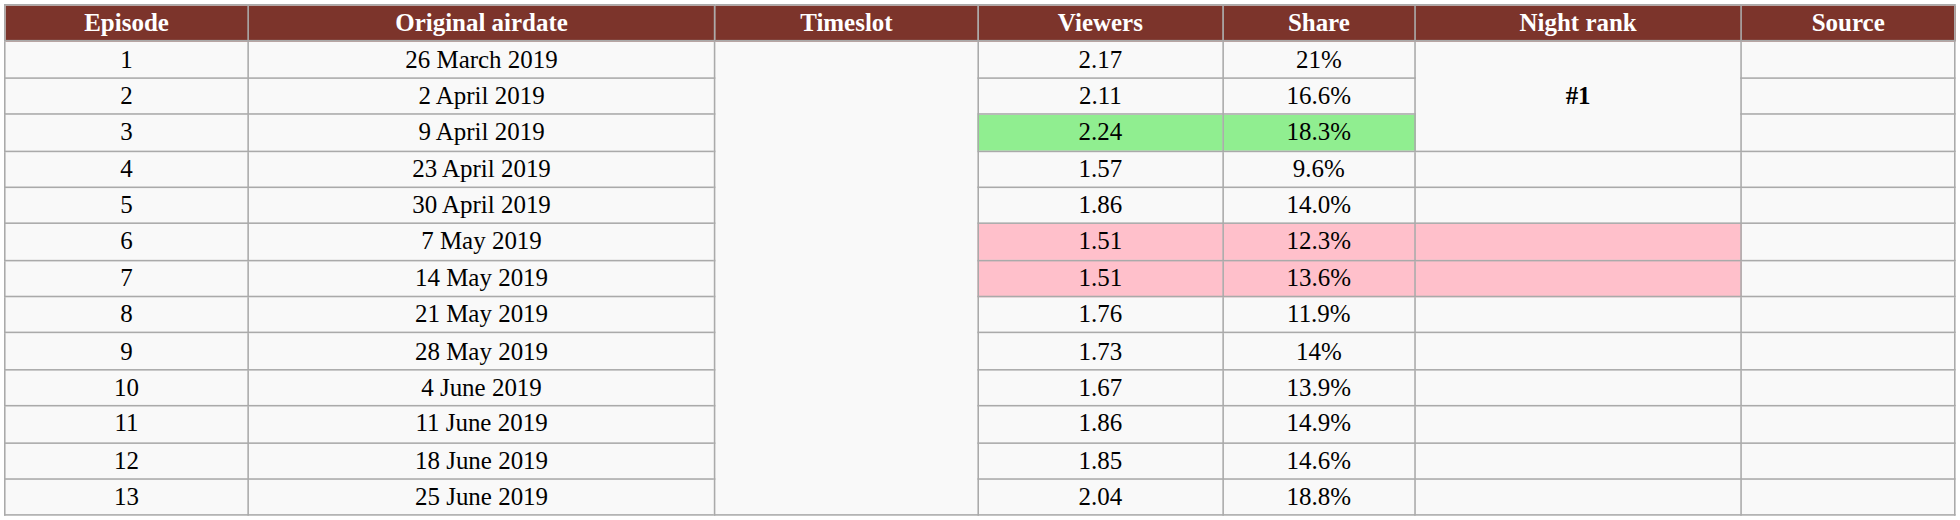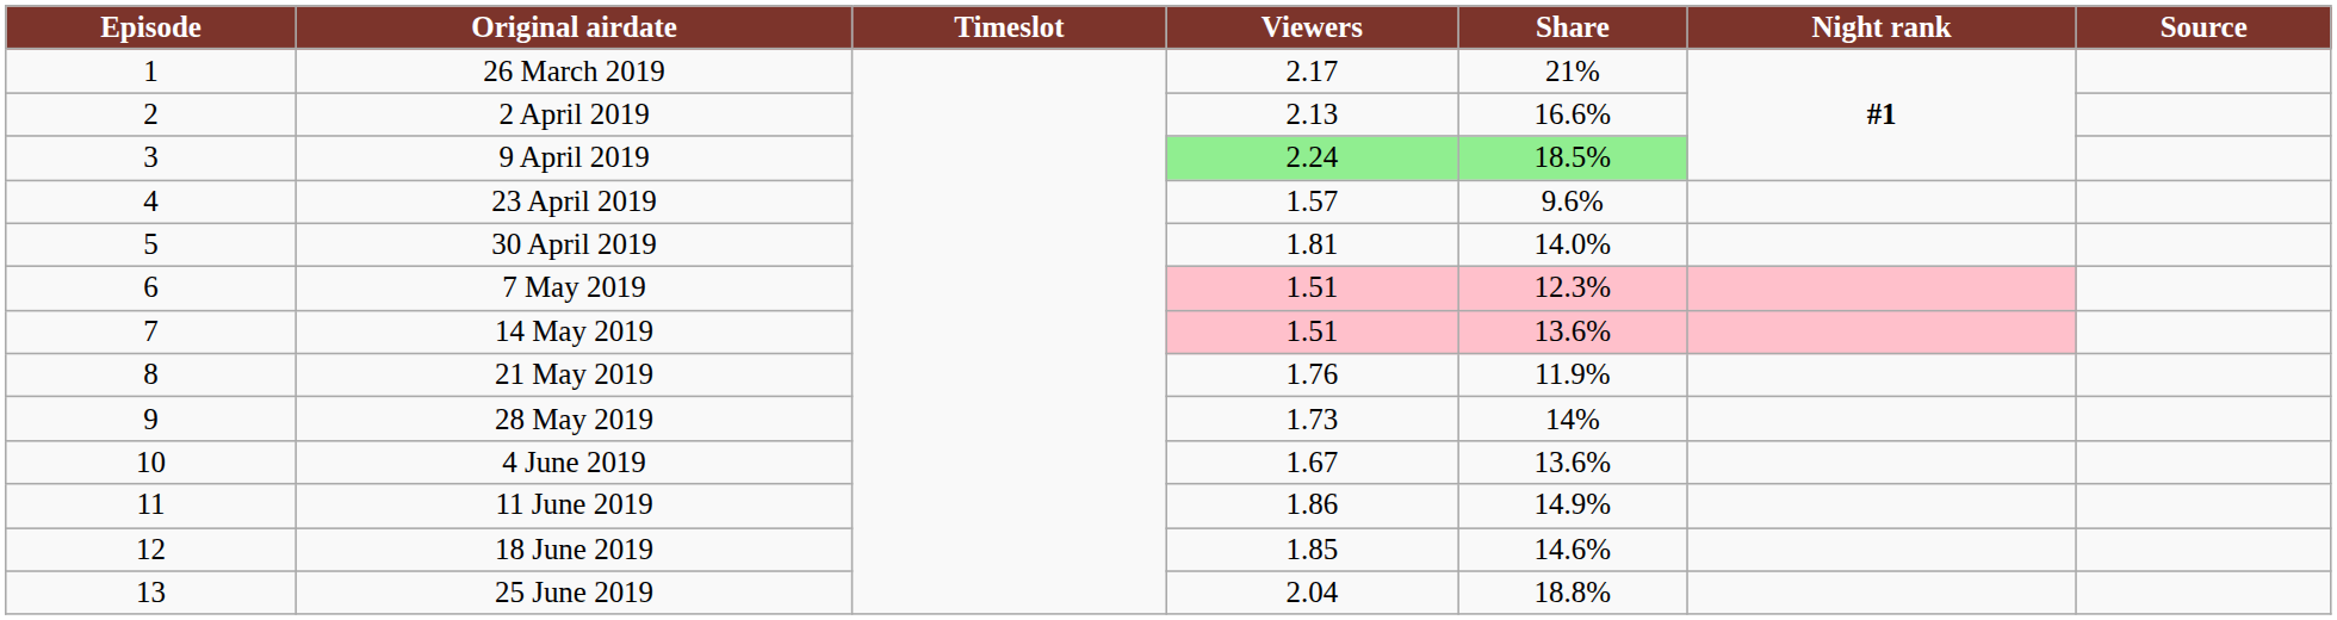2 April 2019 | Viewers: 2.11 -> 2.13
9 April 2019 | Share: 18.3% -> 18.5%
30 April 2019 | Viewers: 1.86 -> 1.81
4 June 2019 | Share: 13.9% -> 13.6%
